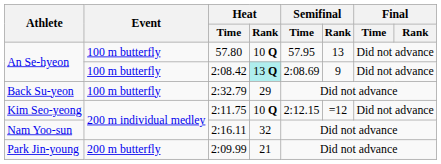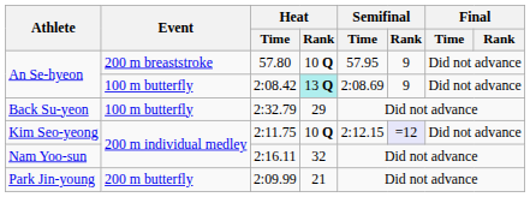57.80 | Event: 100 m butterfly -> 200 m breaststroke
57.80 | Semifinal / Rank: 13 -> 9
2:11.75 | Semifinal / Rank: no background -> lavender background
